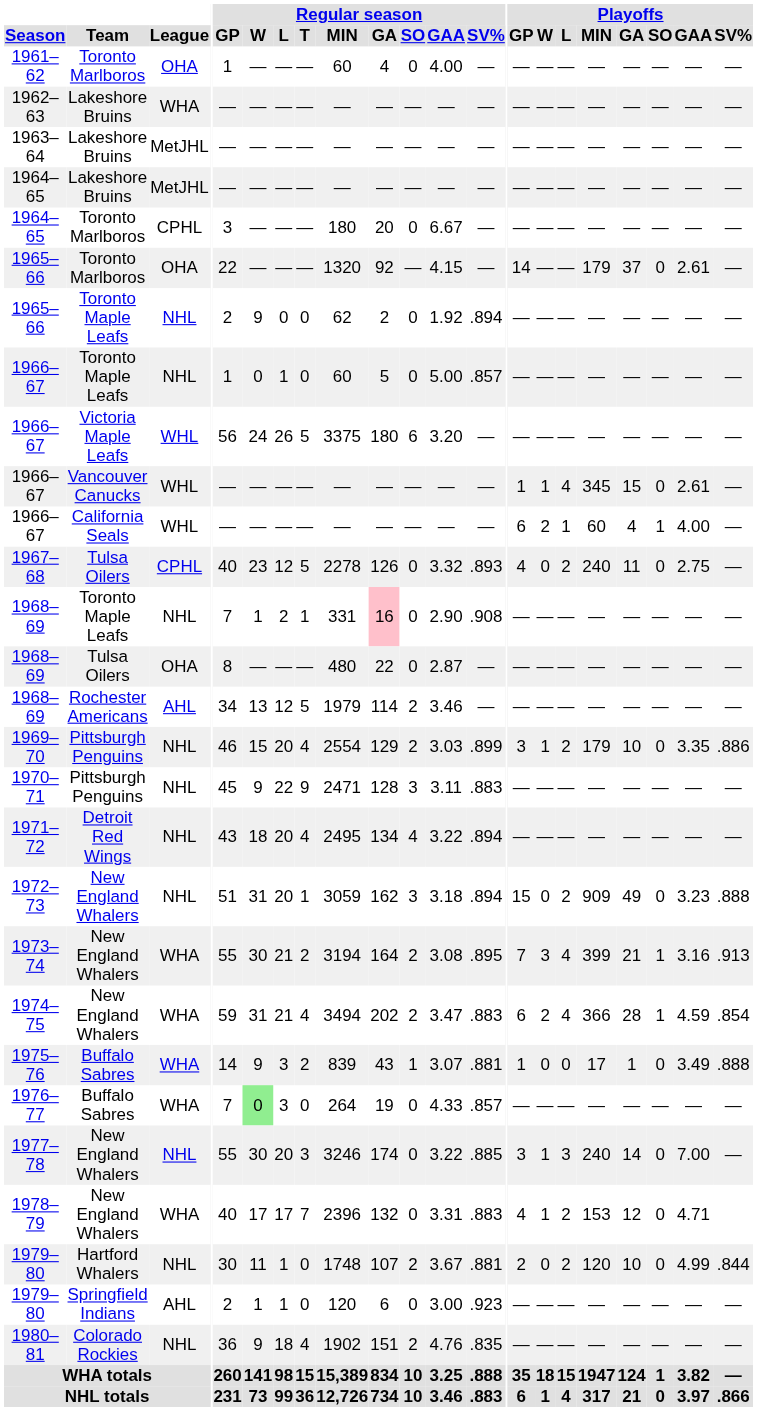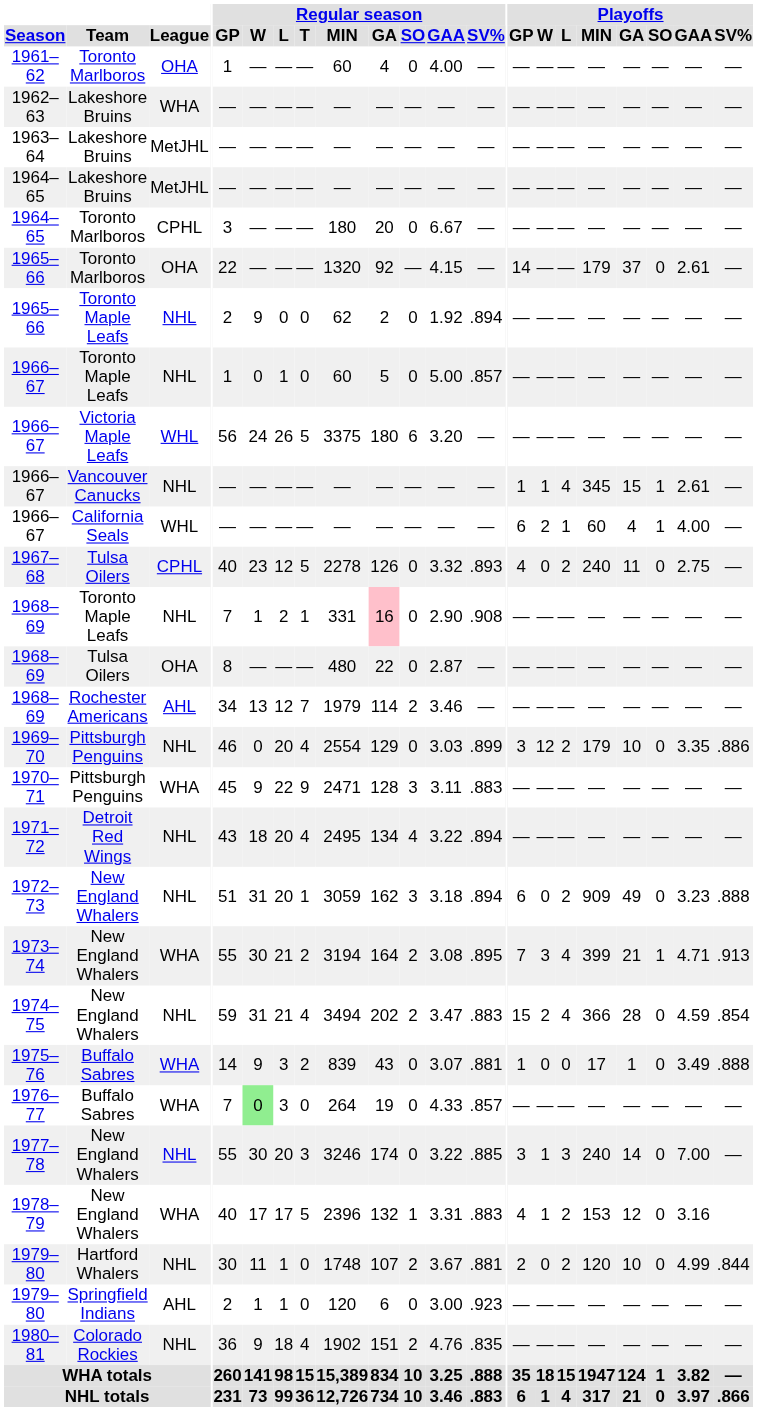1966–67 / Vancouver Canucks | League: WHL -> NHL
1966–67 / Vancouver Canucks | Playoffs / SO: 0 -> 1
1968–69 / Rochester Americans | Regular season / T: 5 -> 7
1969–70 | Regular season / W: 15 -> 0
1969–70 | Regular season / SO: 2 -> 0
1969–70 | Playoffs / W: 1 -> 12
1970–71 | League: NHL -> WHA
1972–73 | Playoffs / GP: 15 -> 6
1973–74 | Playoffs / GAA: 3.16 -> 4.71
1974–75 | League: WHA -> NHL
1974–75 | Playoffs / GP: 6 -> 15
1974–75 | Playoffs / SO: 1 -> 0
1975–76 | Regular season / SO: 1 -> 0
1978–79 | Regular season / T: 7 -> 5
1978–79 | Regular season / SO: 0 -> 1
1978–79 | Playoffs / GAA: 4.71 -> 3.16
